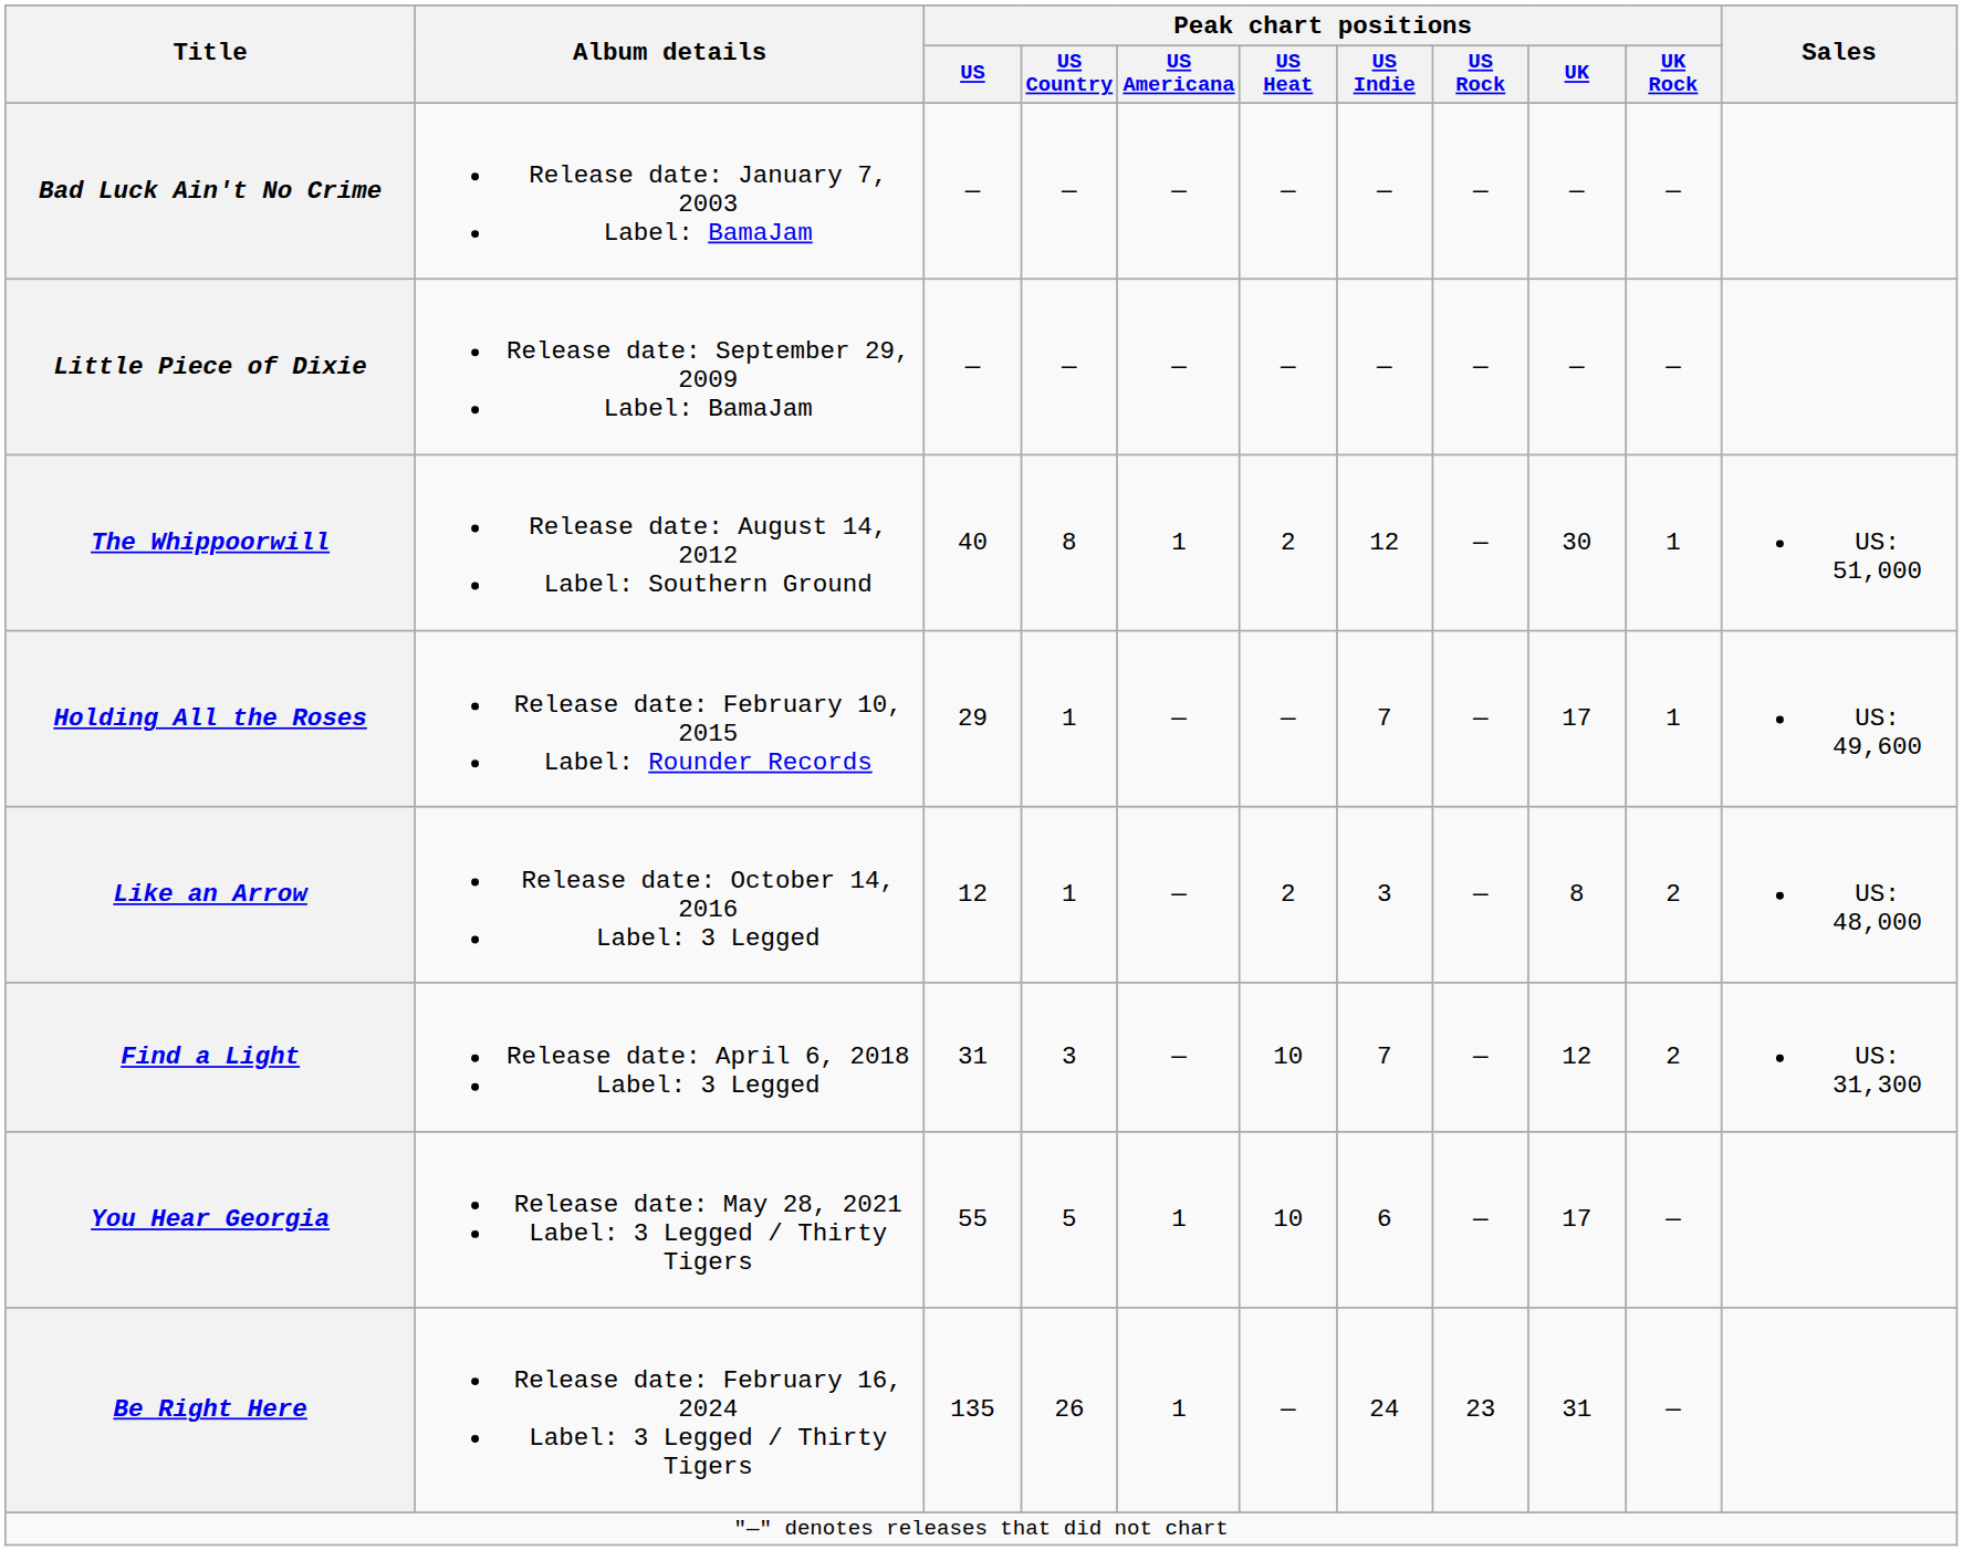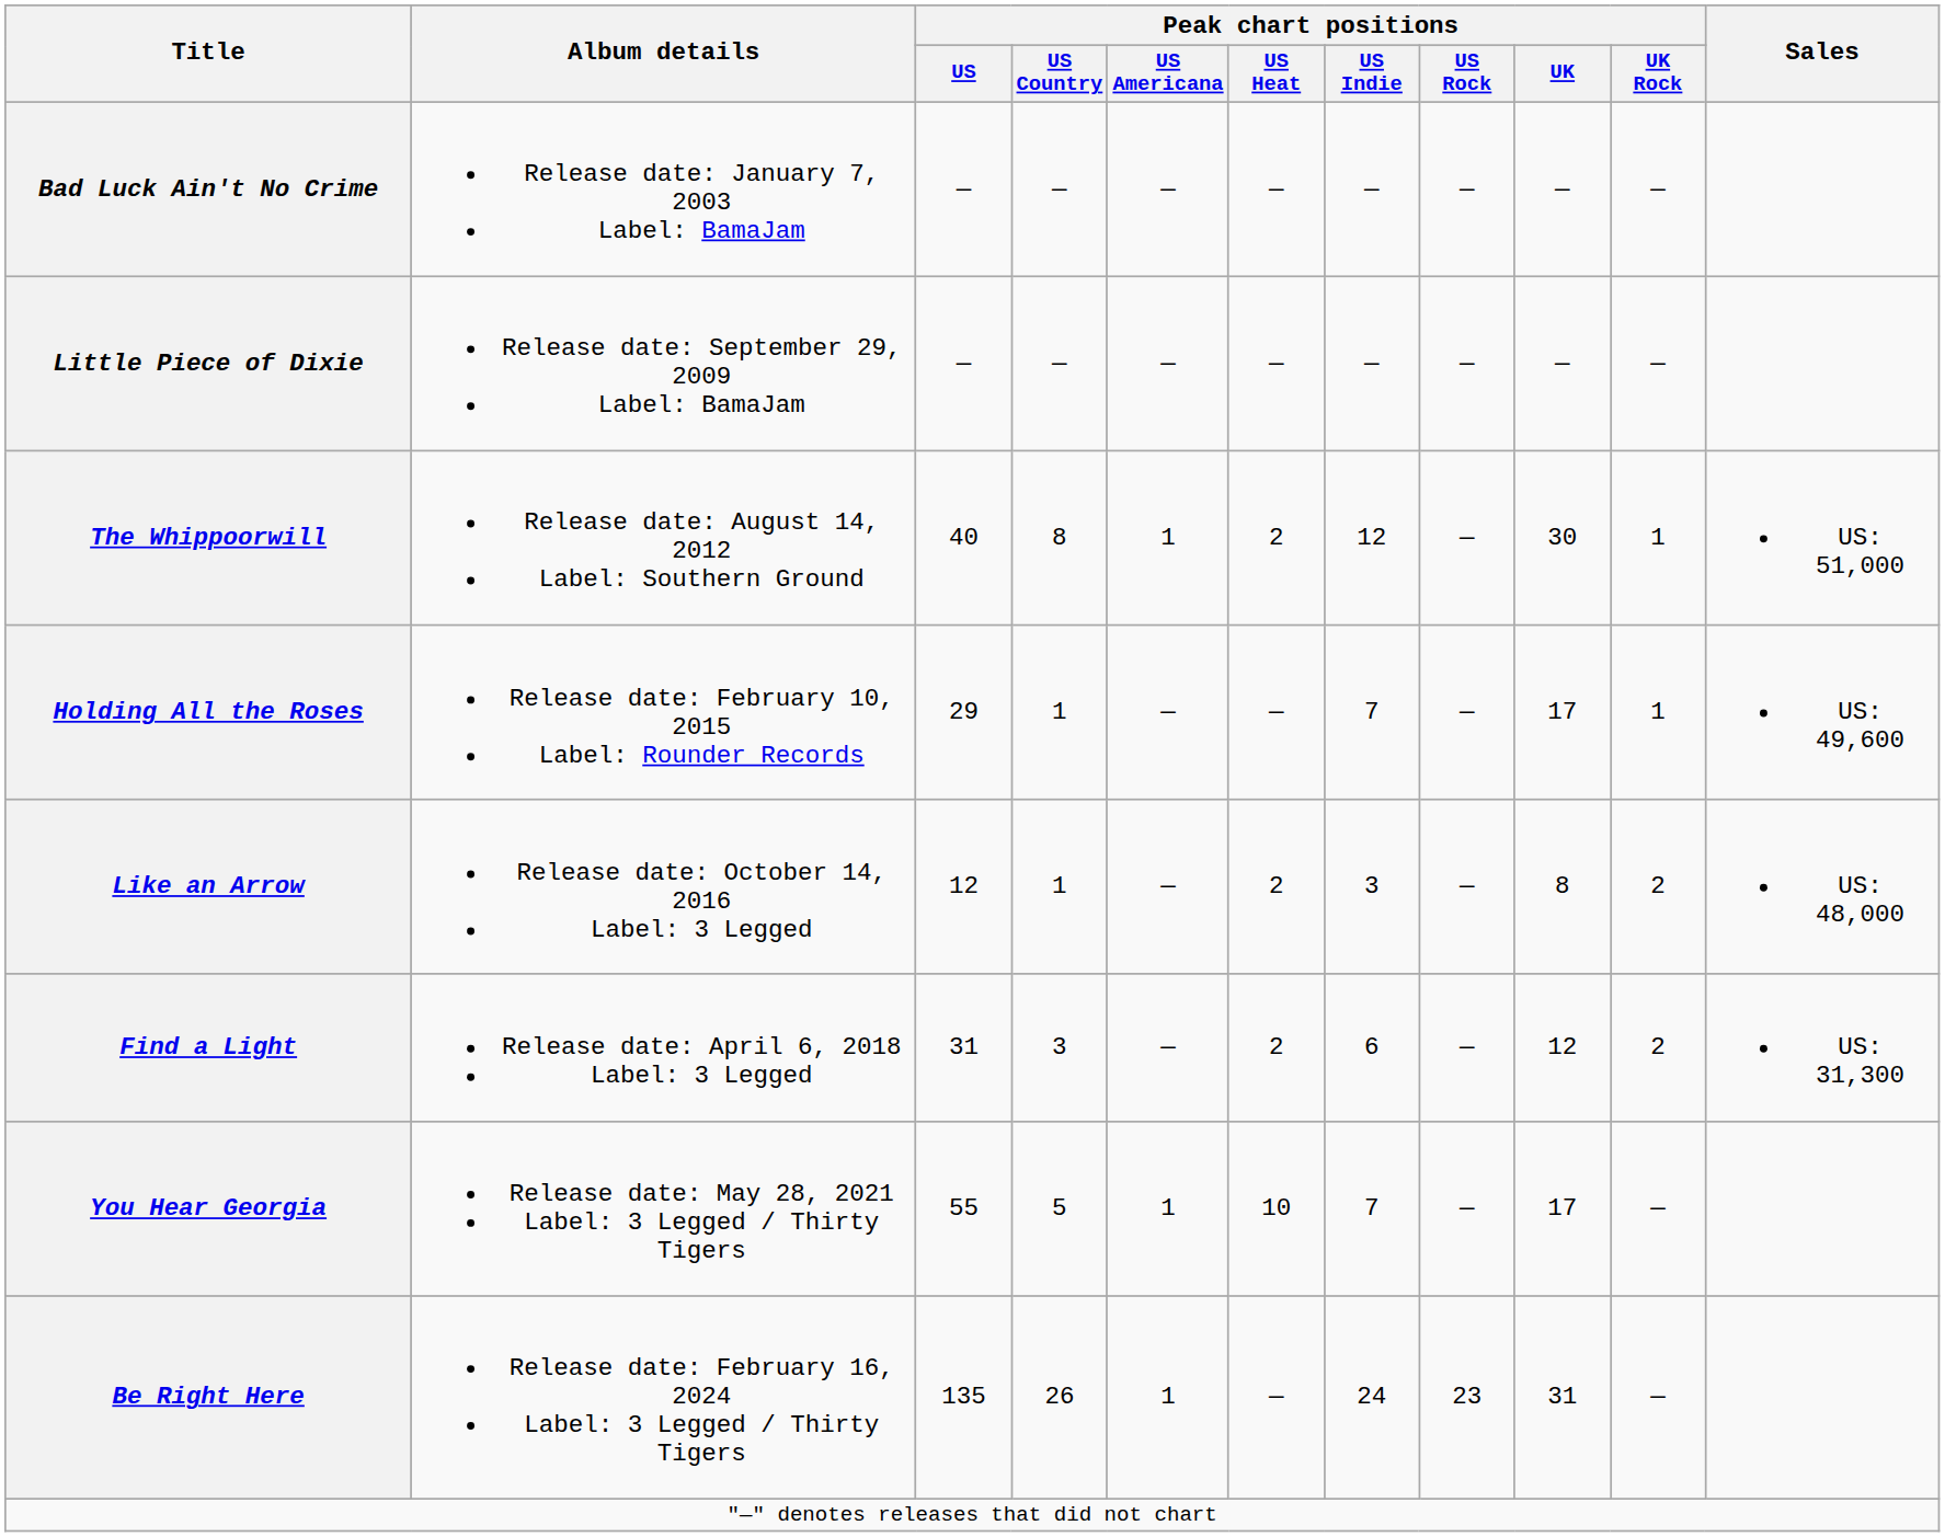Find a Light | Peak chart positions / US Heat: 10 -> 2
Find a Light | Peak chart positions / US Indie: 7 -> 6
You Hear Georgia | Peak chart positions / US Indie: 6 -> 7
